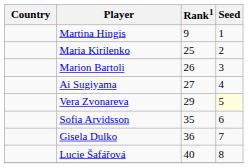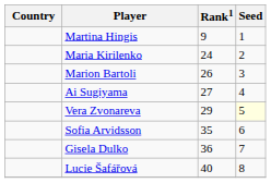Maria Kirilenko | Rank1: 25 -> 24
